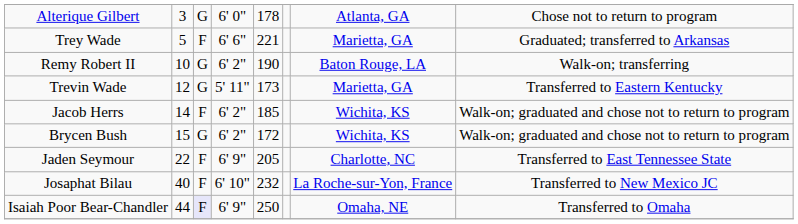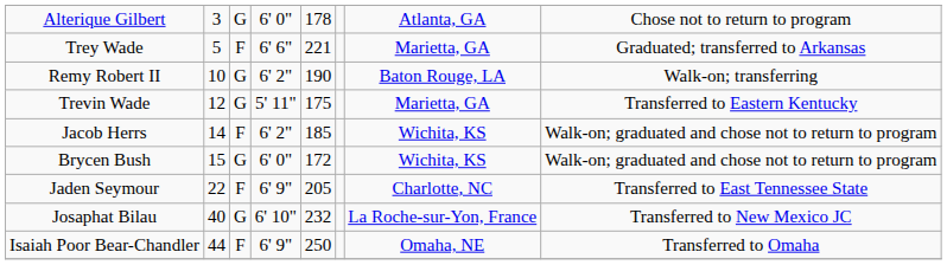Trevin Wade | column 5: 173 -> 175
Brycen Bush | column 4: 6' 2" -> 6' 0"
Josaphat Bilau | column 3: F -> G
Isaiah Poor Bear-Chandler | column 3: lavender background -> no background
